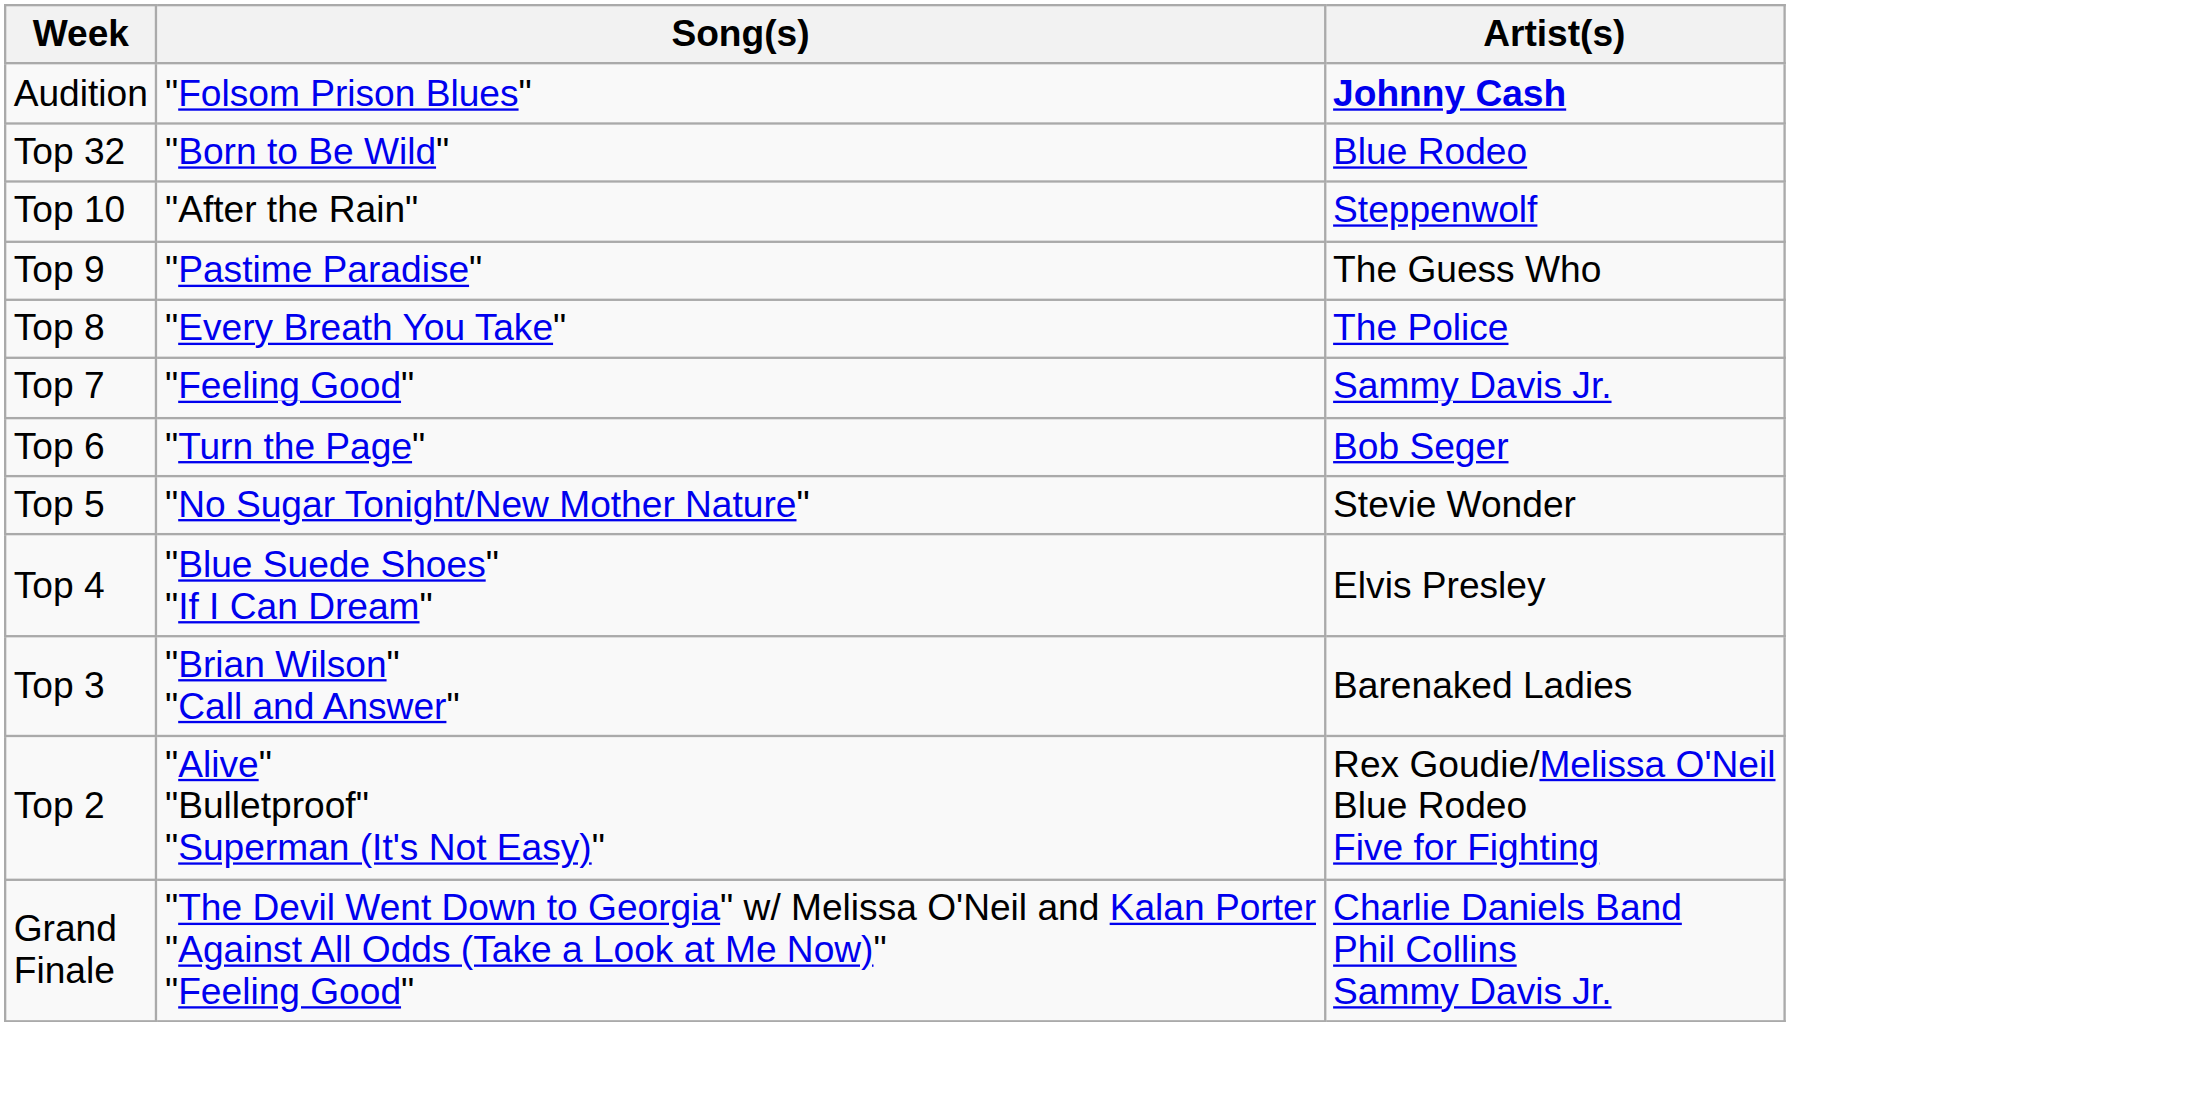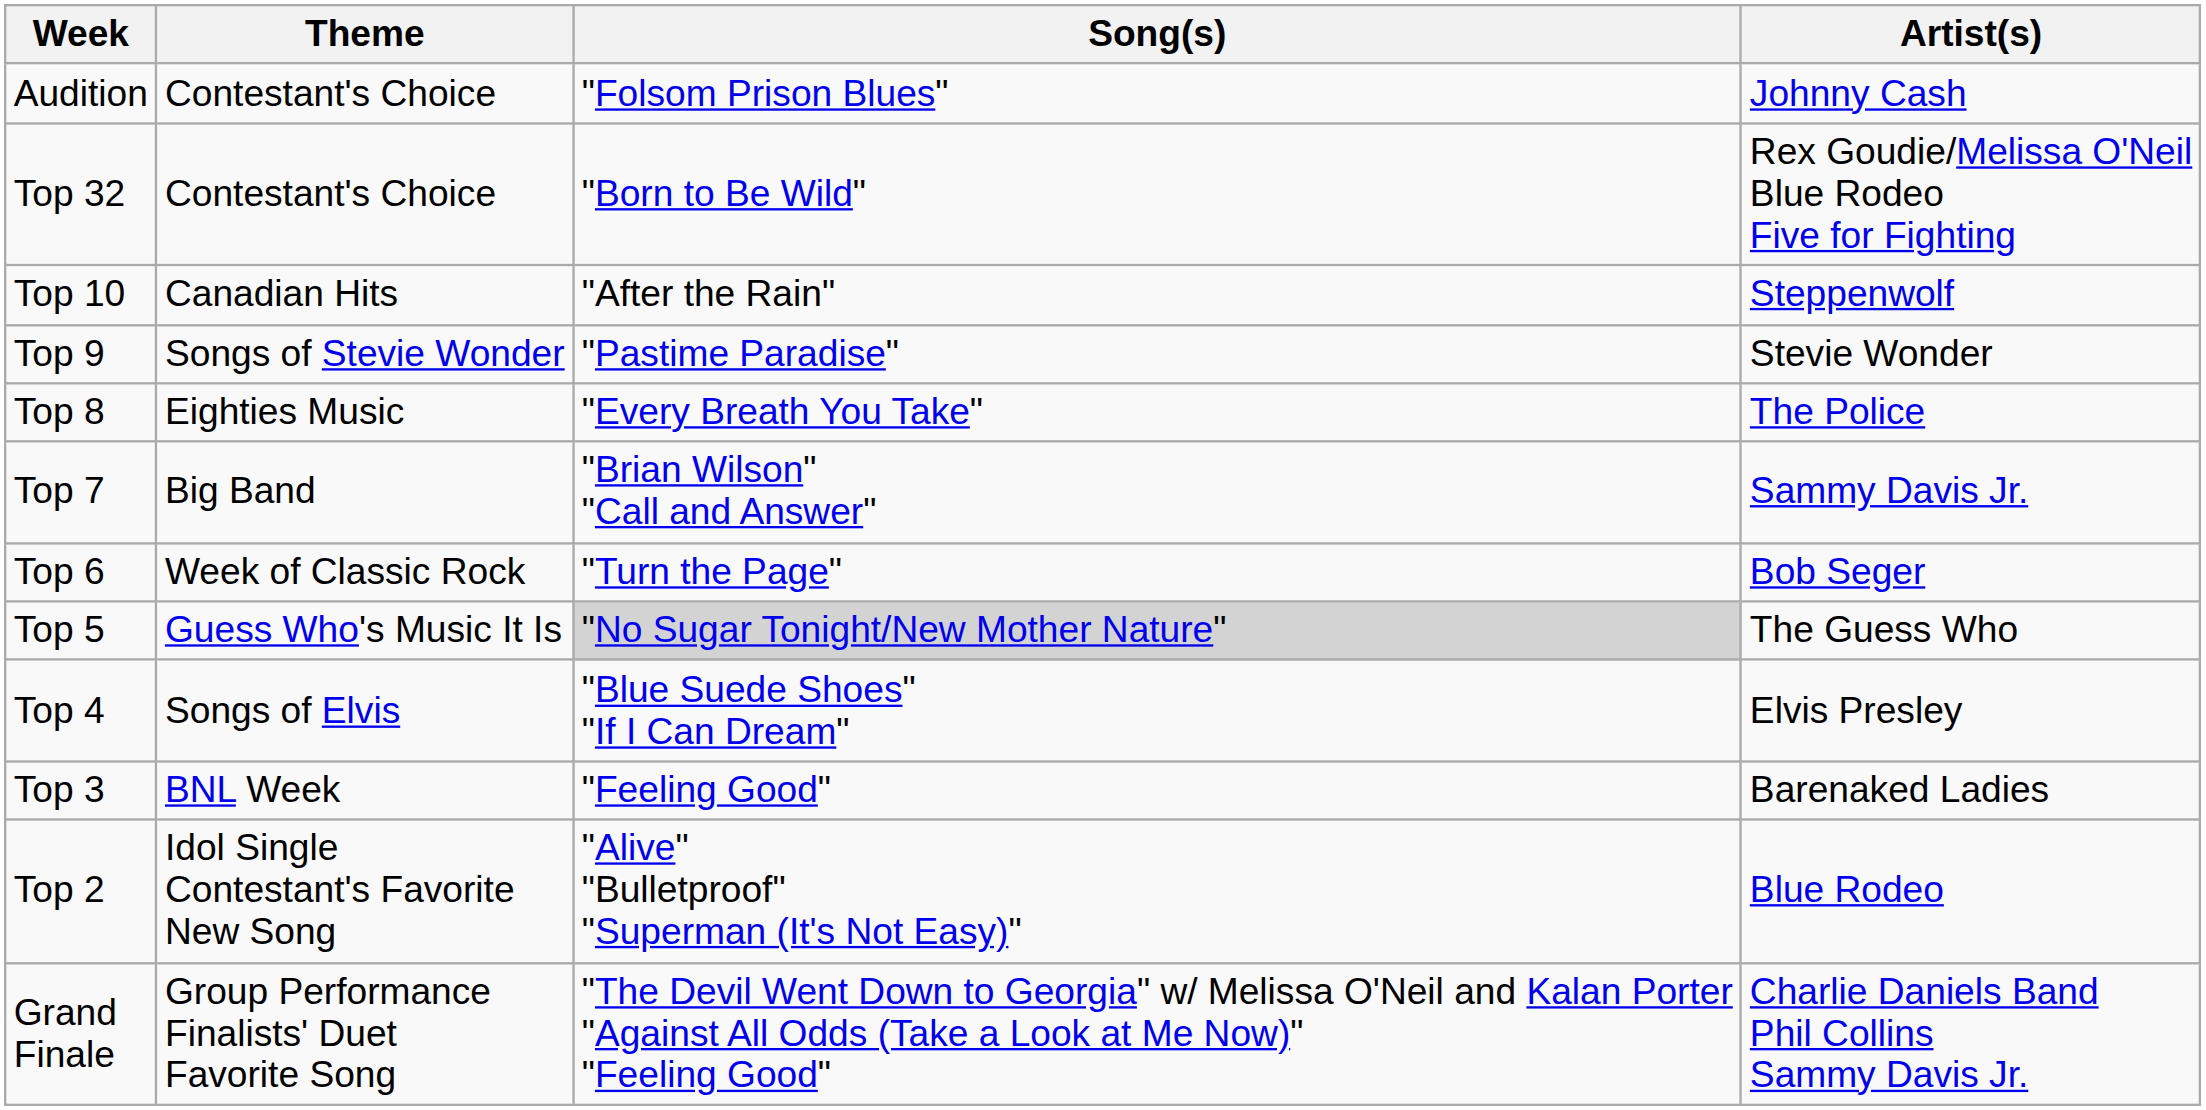+ column: Theme | Contestant's Choice | Contestant's Choice | Canadian Hits | Songs of Stevie Wonder | Eighties Music | Big Band | Week of Classic Rock | Guess Who's Music It Is | Songs of Elvis | BNL Week | Idol Single Contestant's Favorite New Song | Group Performance Finalists' Duet Favorite Song
Audition | Artist(s): bold -> normal
Top 32 | Artist(s): Blue Rodeo -> Rex Goudie/Melissa O'Neil Blue Rodeo Five for Fighting
Top 9 | Artist(s): The Guess Who -> Stevie Wonder
Top 7 | Song(s): "Feeling Good" -> "Brian Wilson" "Call and Answer"
Top 5 | Song(s): no background -> lightgrey background
Top 5 | Artist(s): Stevie Wonder -> The Guess Who
Top 3 | Song(s): "Brian Wilson" "Call and Answer" -> "Feeling Good"
Top 2 | Artist(s): Rex Goudie/Melissa O'Neil Blue Rodeo Five for Fighting -> Blue Rodeo
